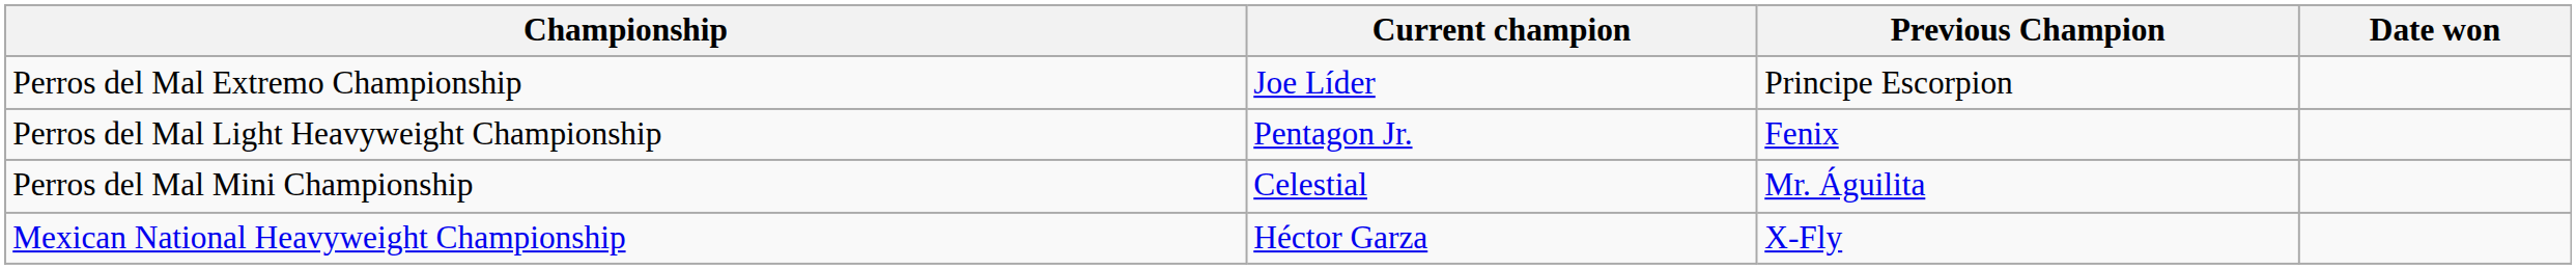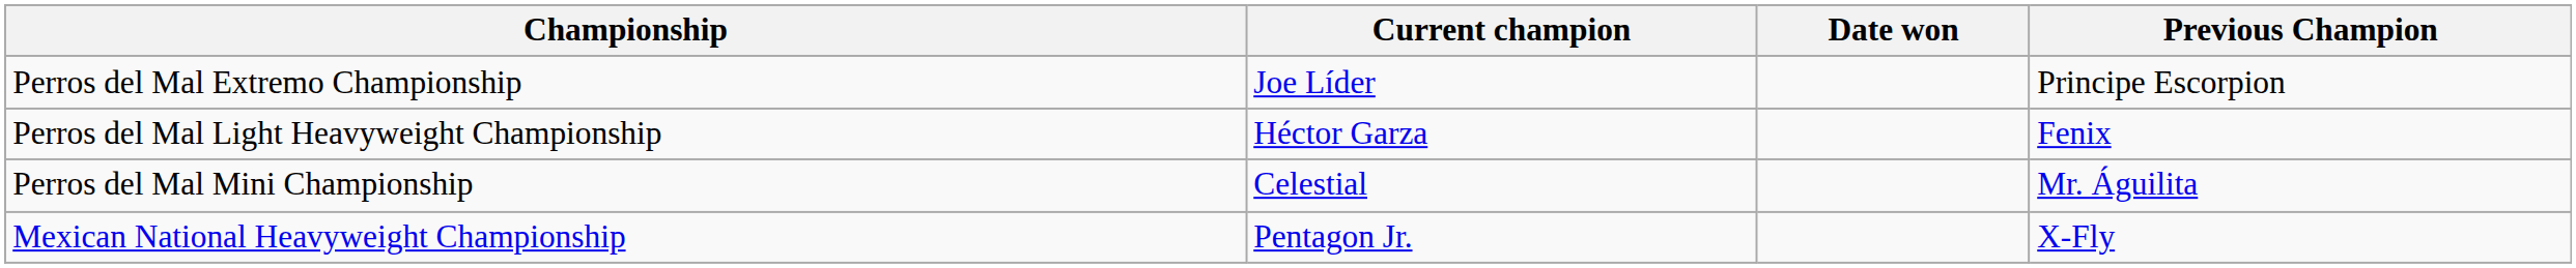columns swapped: Date won <-> Previous Champion
Perros del Mal Light Heavyweight Championship | Current champion: Pentagon Jr. -> Héctor Garza
Mexican National Heavyweight Championship | Current champion: Héctor Garza -> Pentagon Jr.
